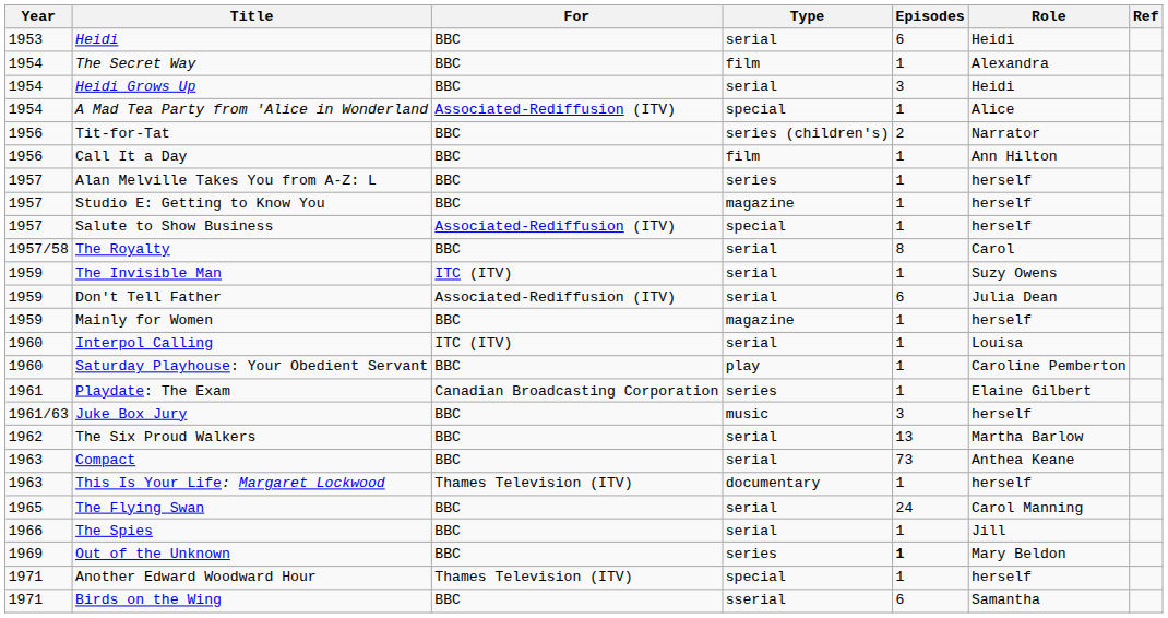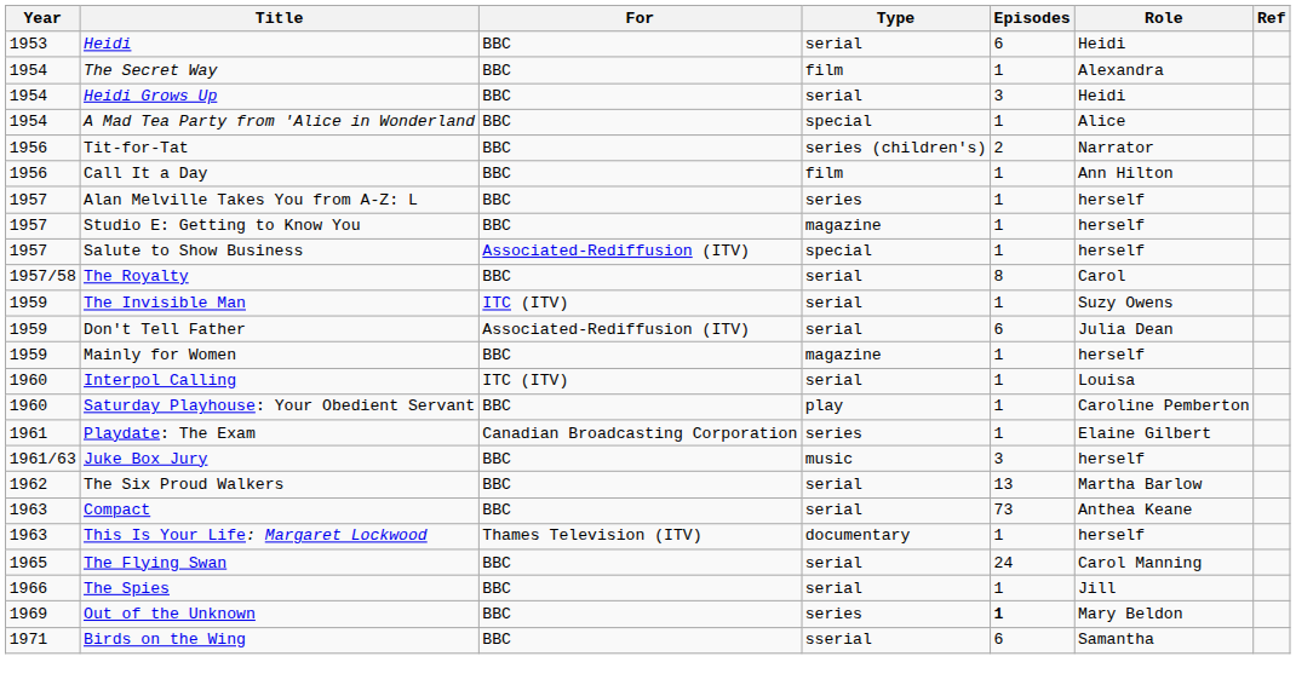A Mad Tea Party from 'Alice in Wonderland | For: Associated-Rediffusion (ITV) -> BBC
- row: 1971 | Another Edward Woodward Hour | Thames Television (ITV) | special | 1 | herself
